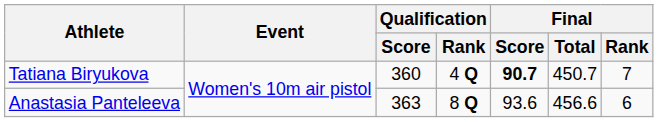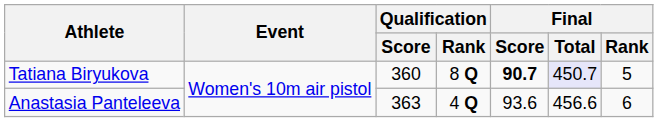Tatiana Biryukova | Qualification / Rank: 4 Q -> 8 Q
Tatiana Biryukova | Final / Total: no background -> lavender background
Tatiana Biryukova | Final / Rank: 7 -> 5
Anastasia Panteleeva | Qualification / Rank: 8 Q -> 4 Q
